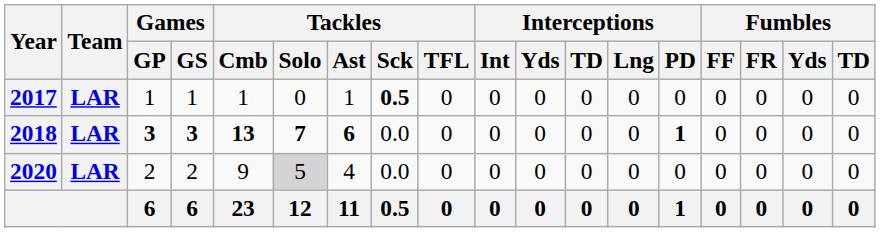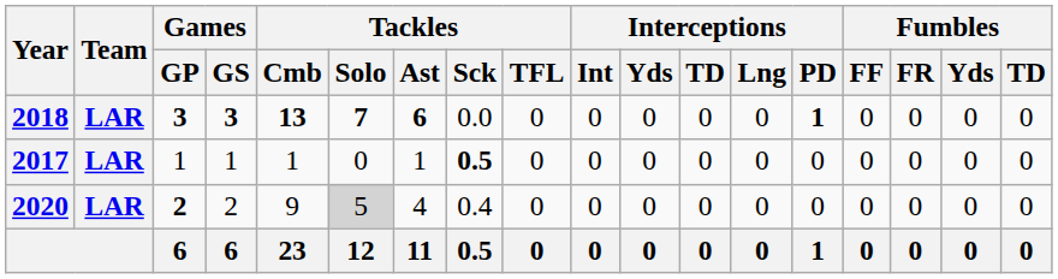rows swapped: 2017 <-> 2018
2020 | Games / GP: normal -> bold
2020 | Tackles / Sck: 0.0 -> 0.4
